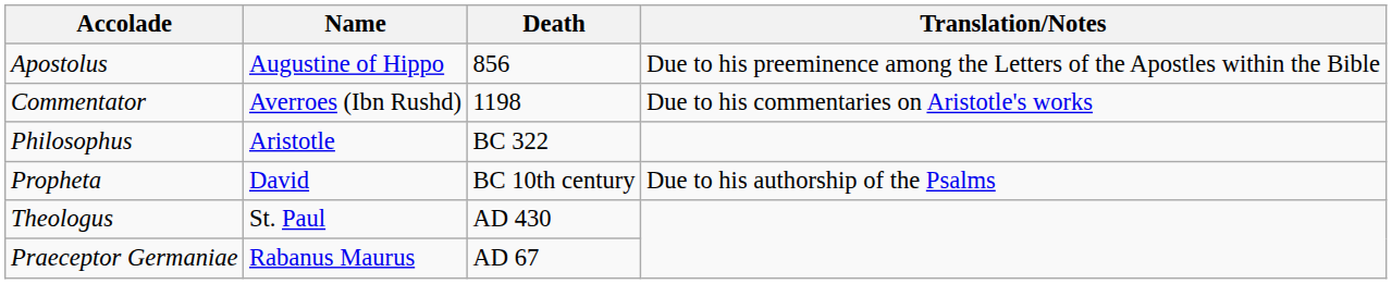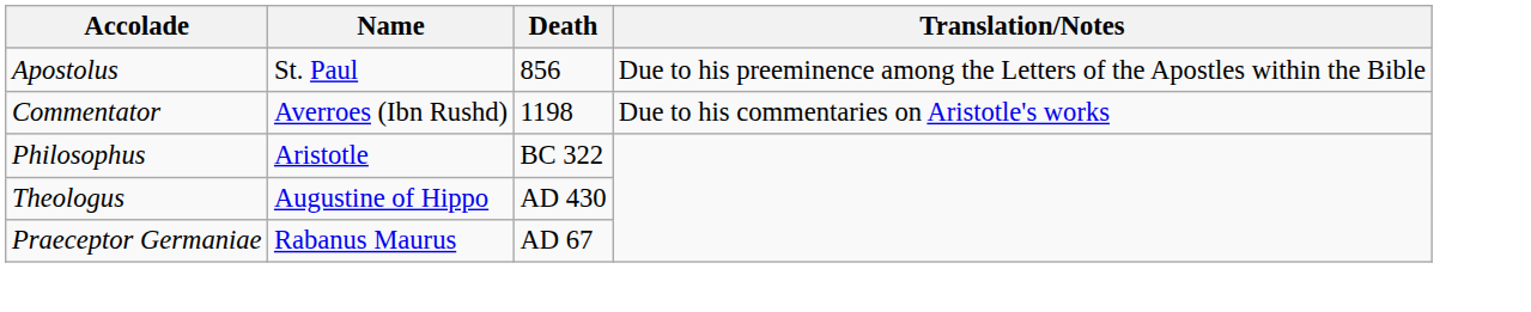Apostolus | Name: Augustine of Hippo -> St. Paul
- row: Propheta | David | BC 10th century | Due to his authorship of the Psalms
Theologus | Name: St. Paul -> Augustine of Hippo
